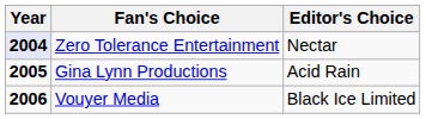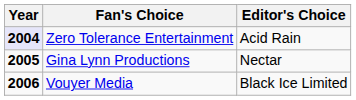Zero Tolerance Entertainment | Editor's Choice: Nectar -> Acid Rain
Gina Lynn Productions | Editor's Choice: Acid Rain -> Nectar
